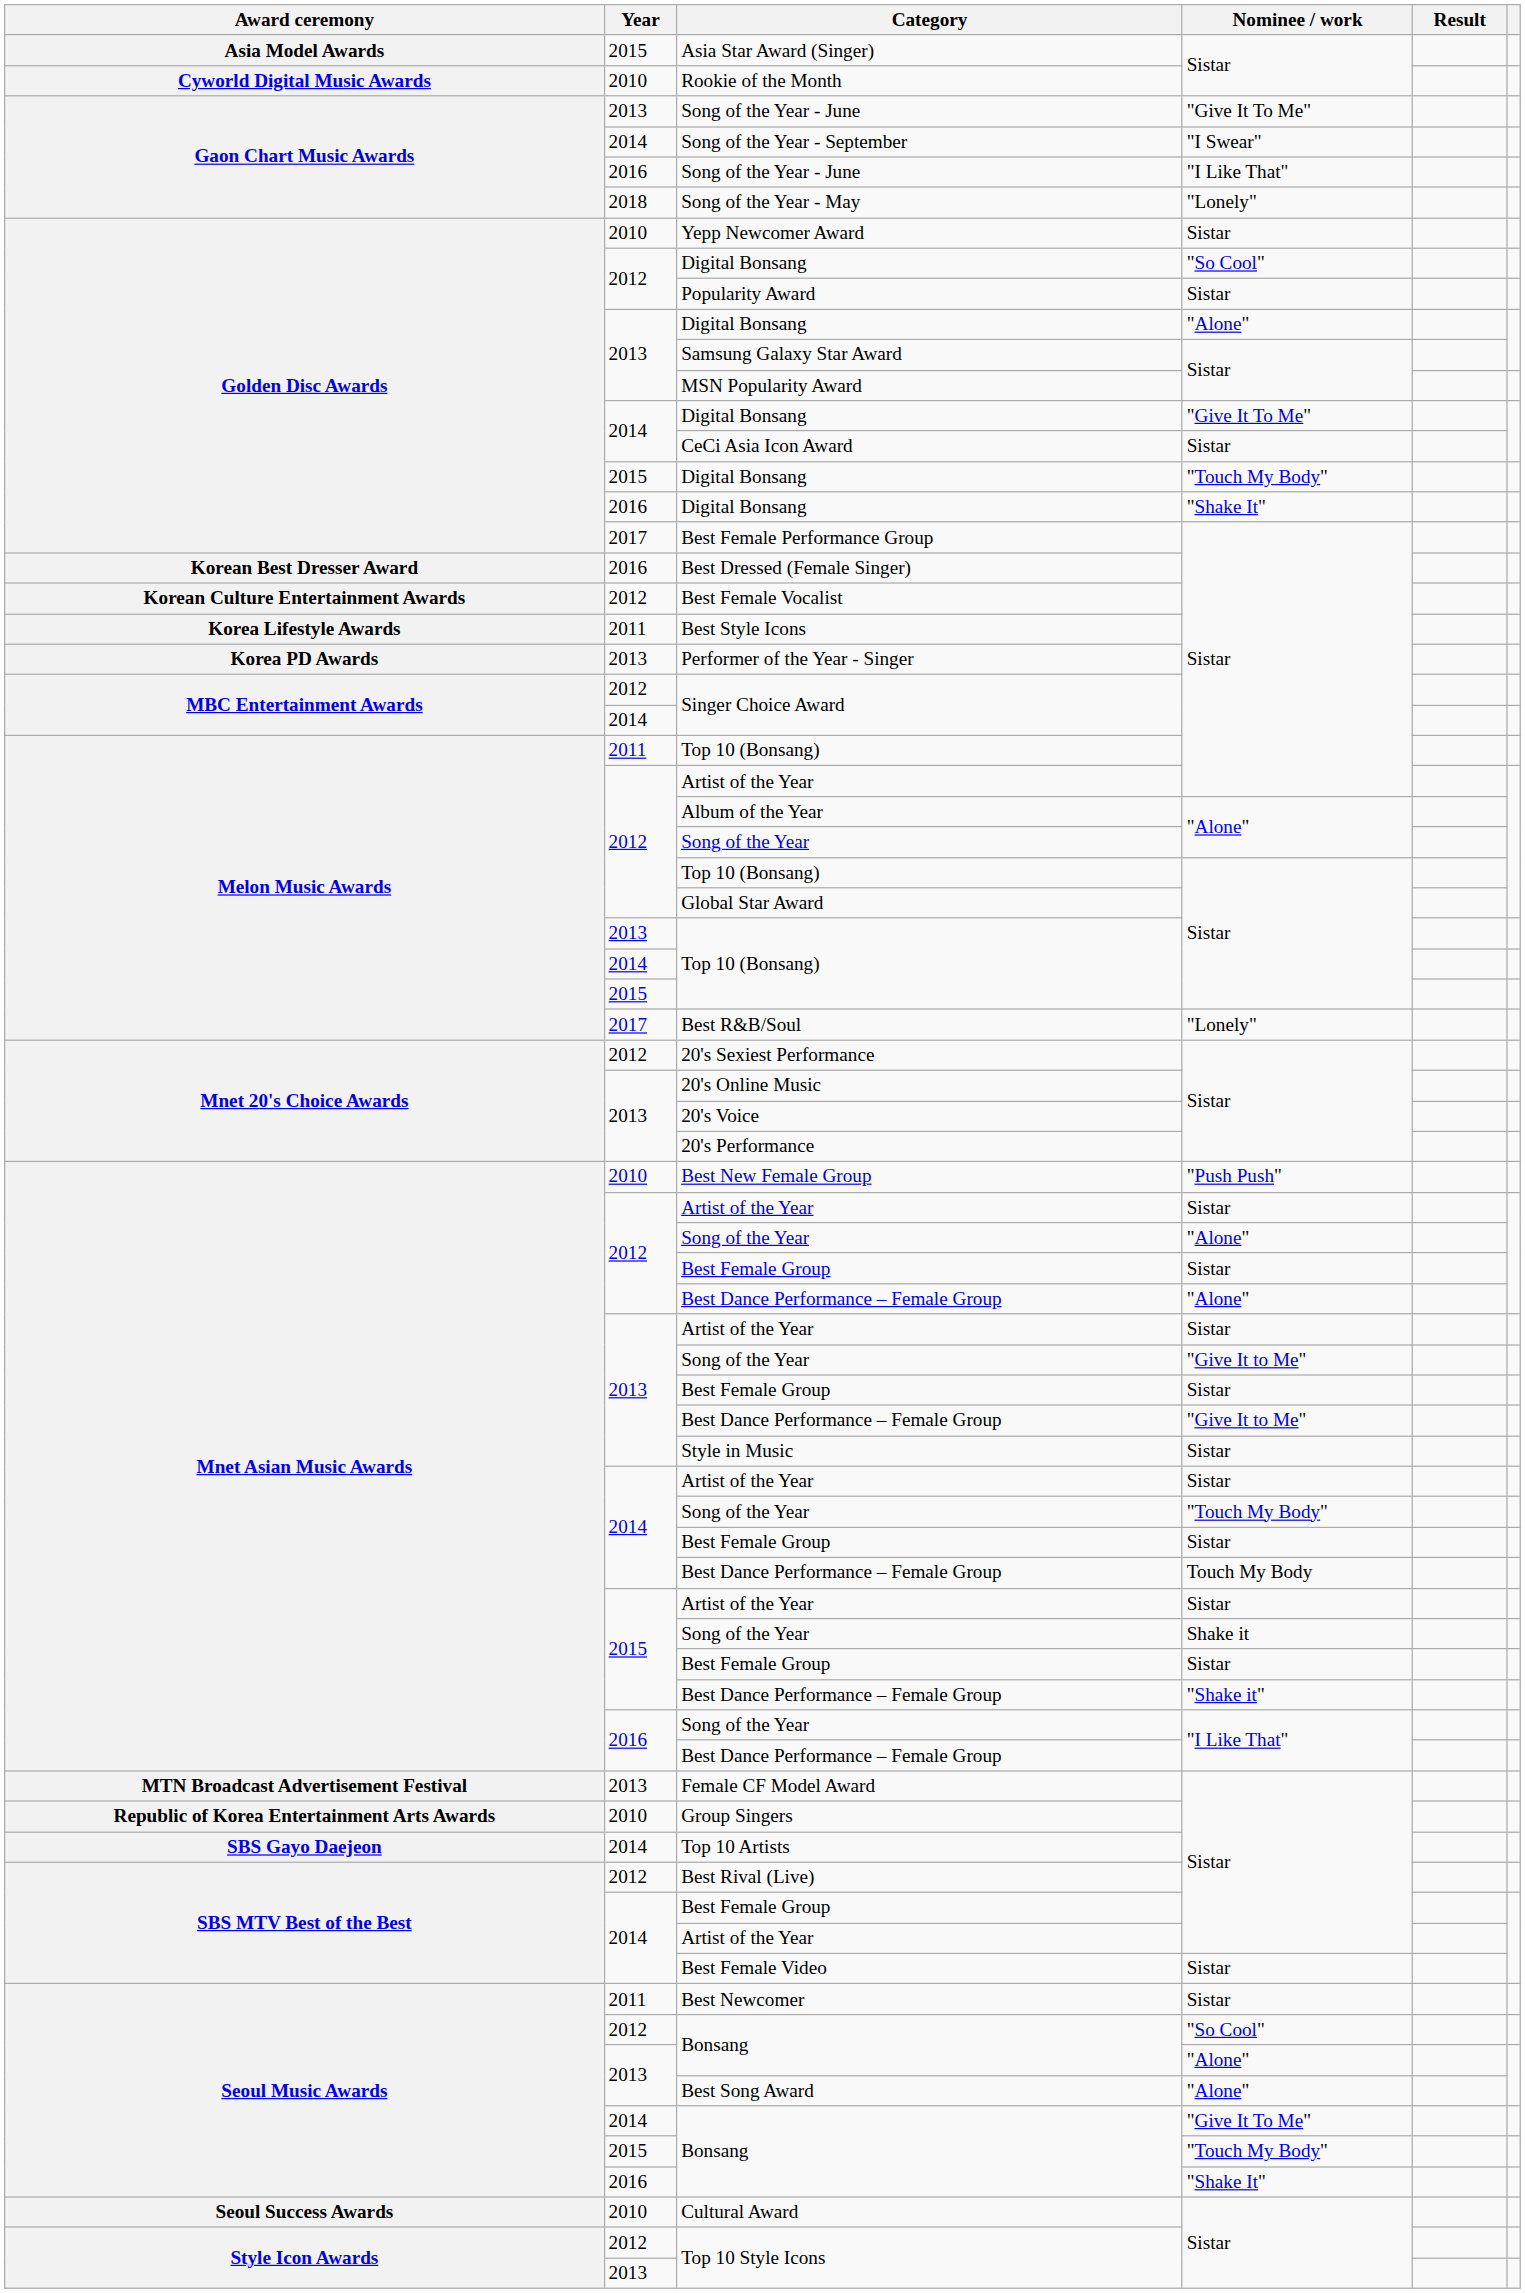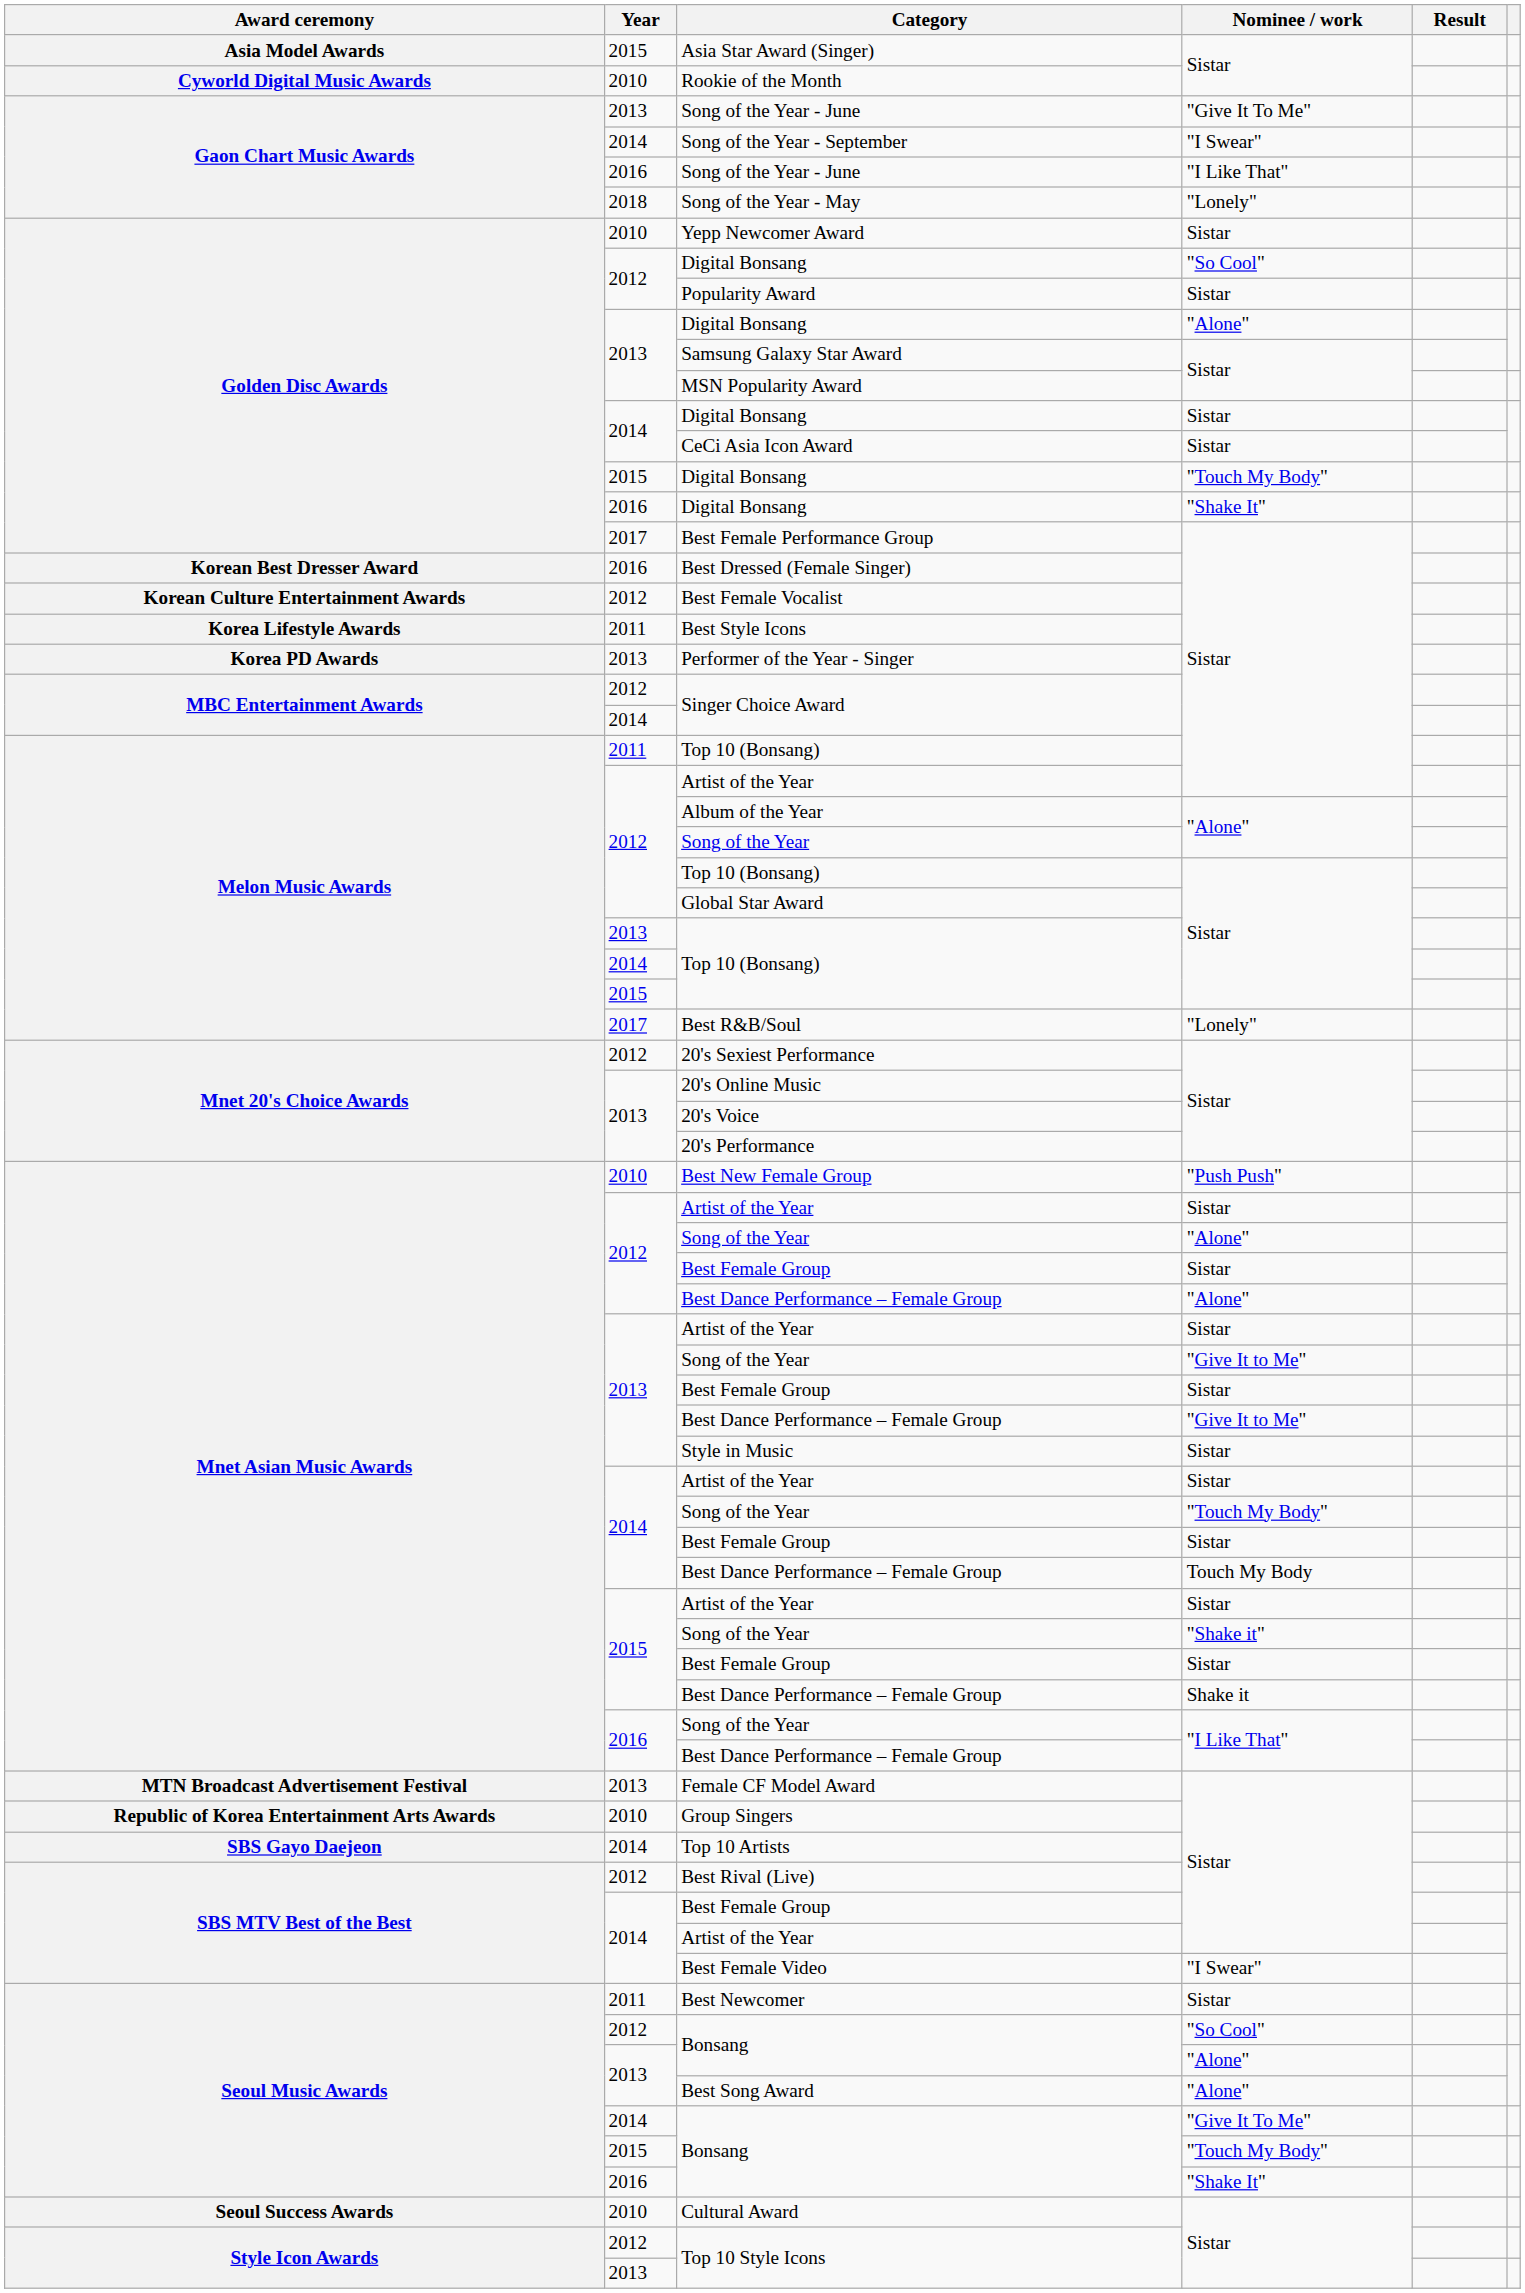2014 / Digital Bonsang | Nominee / work: "Give It To Me" -> Sistar
2015 / Song of the Year | Nominee / work: Shake it -> "Shake it"
2015 / Best Dance Performance – Female Group | Nominee / work: "Shake it" -> Shake it
Best Female Video | Nominee / work: Sistar -> "I Swear"
